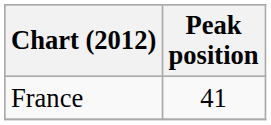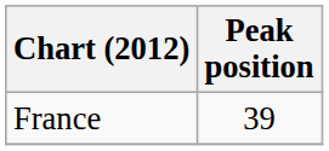France | Peak position: 41 -> 39
